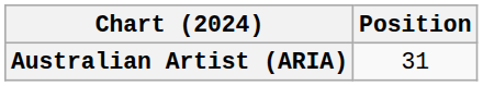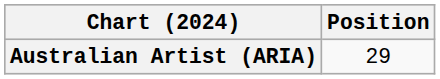Australian Artist (ARIA) | Position: 31 -> 29
